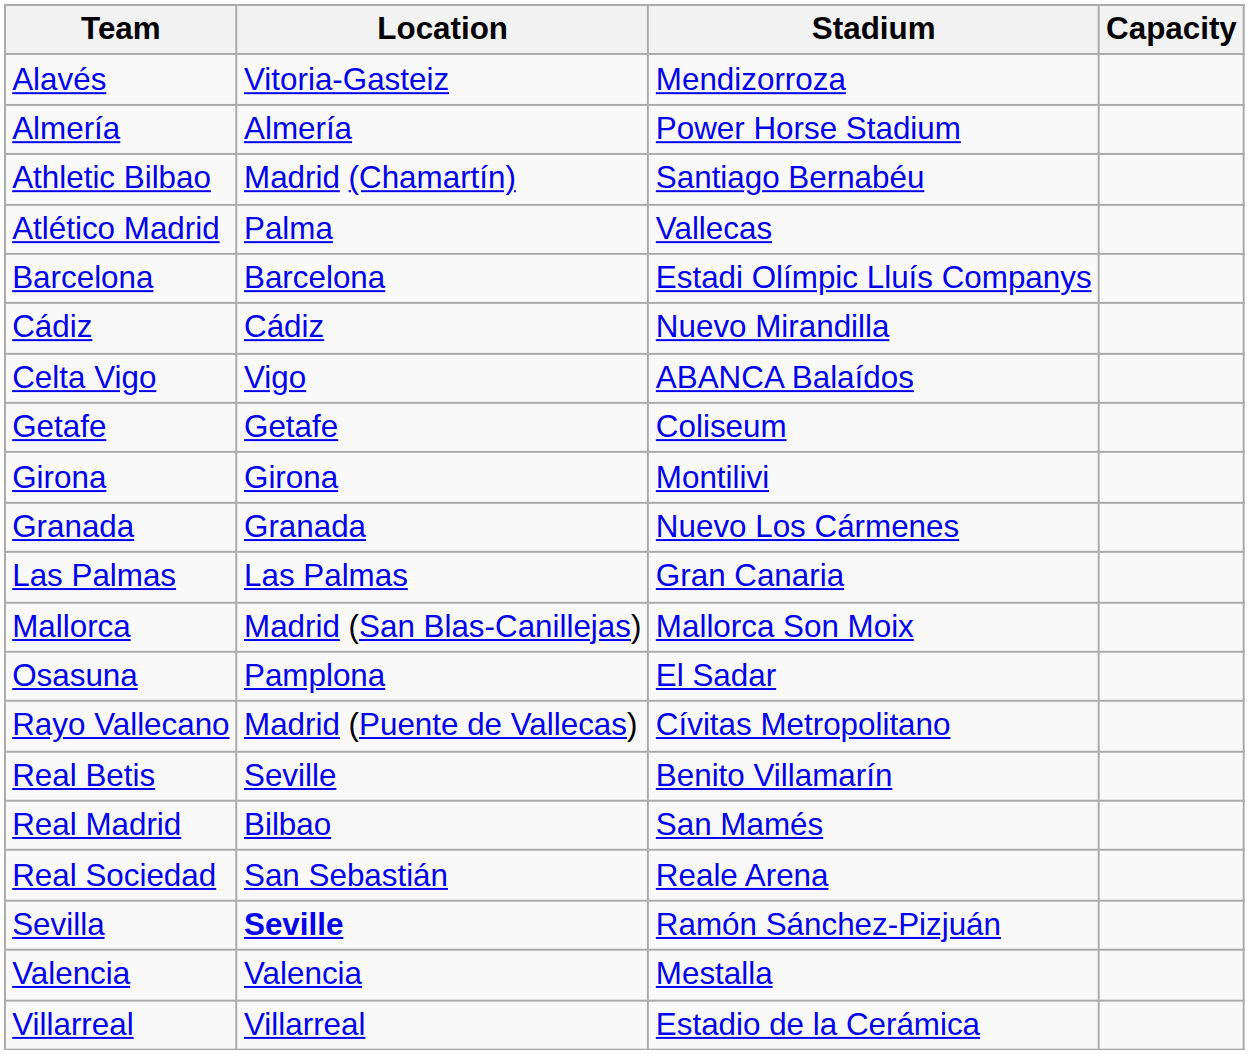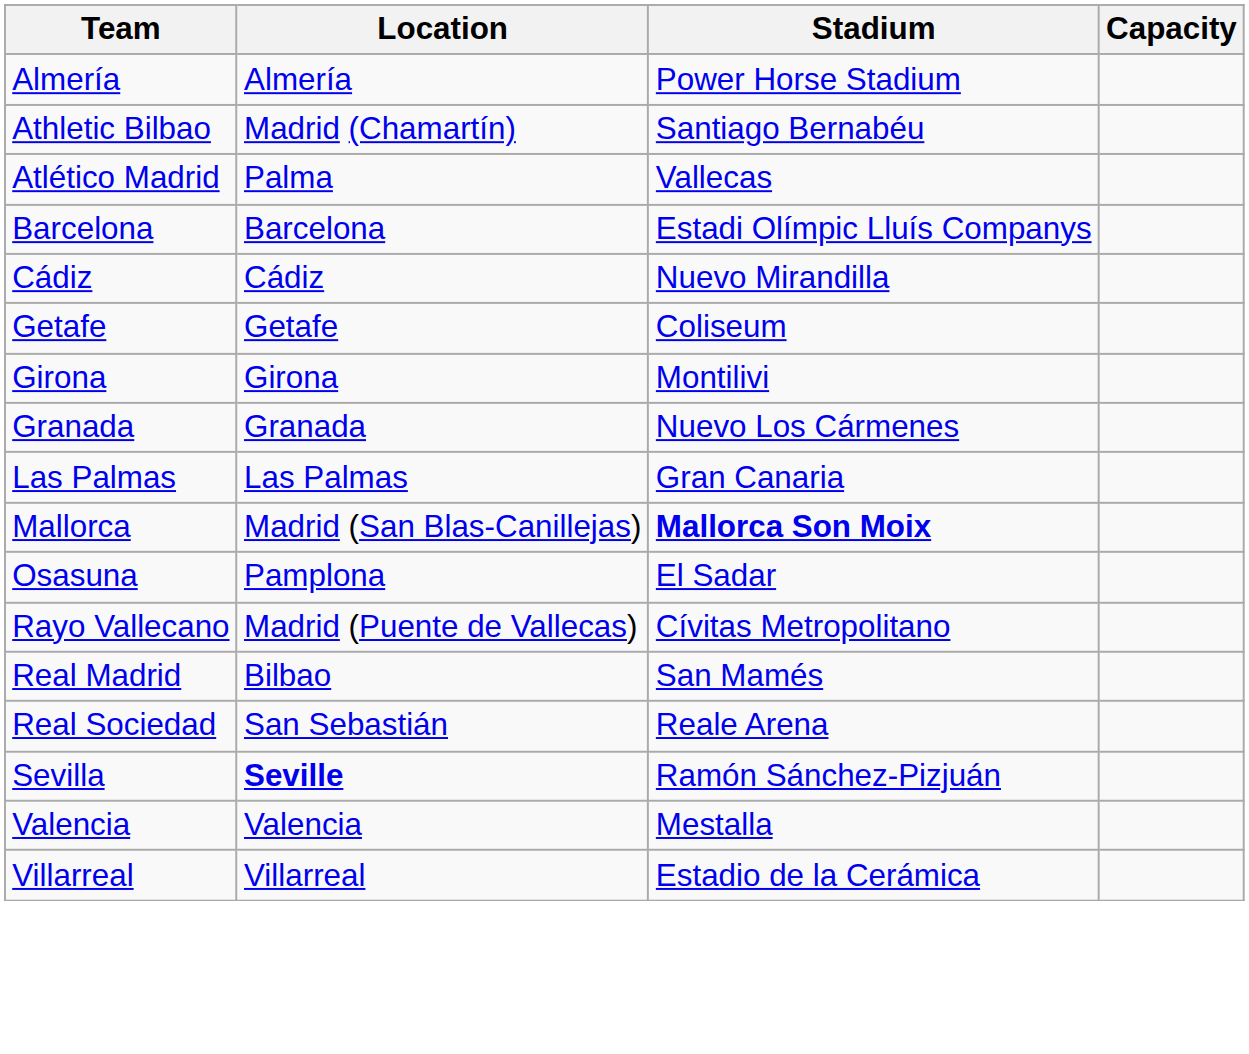- row: Alavés | Vitoria-Gasteiz | Mendizorroza
- row: Celta Vigo | Vigo | ABANCA Balaídos
Mallorca | Stadium: normal -> bold
- row: Real Betis | Seville | Benito Villamarín
